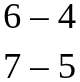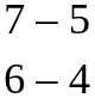rows swapped: 7 – 5 <-> 6 – 4
